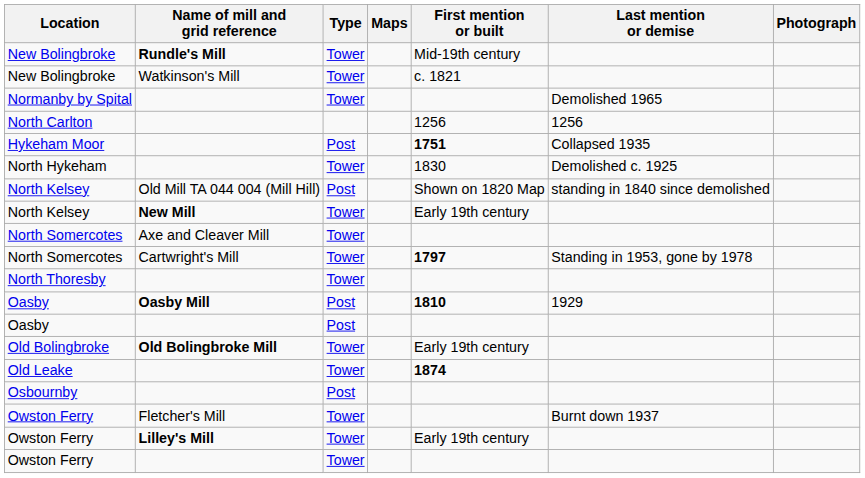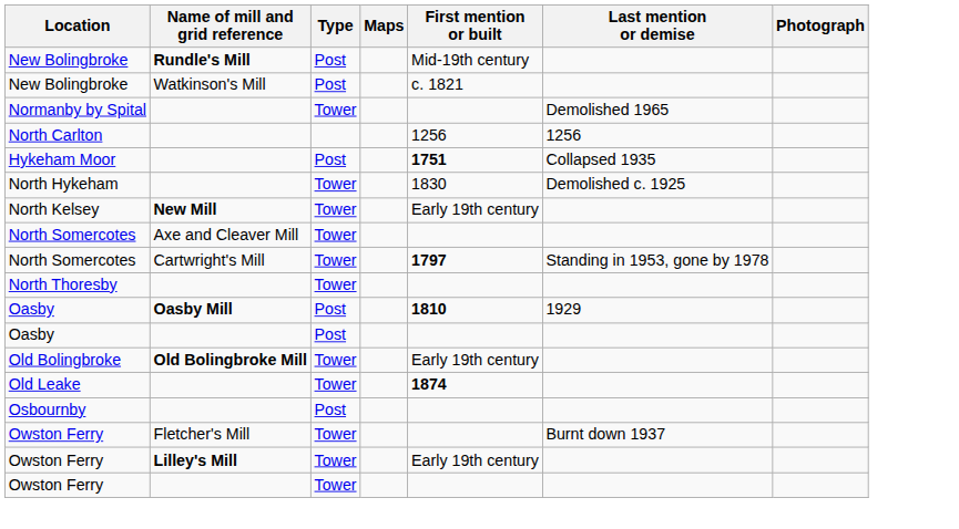New Bolingbroke / Rundle's Mill | Type: Tower -> Post
New Bolingbroke / Watkinson's Mill | Type: Tower -> Post
- row: North Kelsey | Old Mill TA 044 004 (Mill Hill) | Post | Shown on 1820 Map | standing in 1840 since demolished
